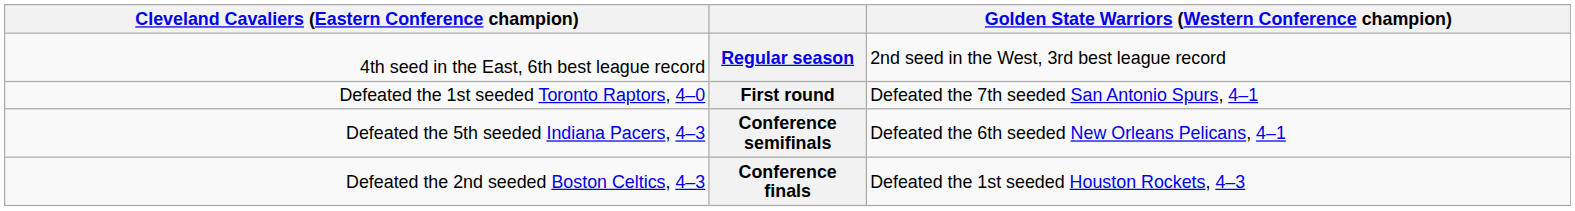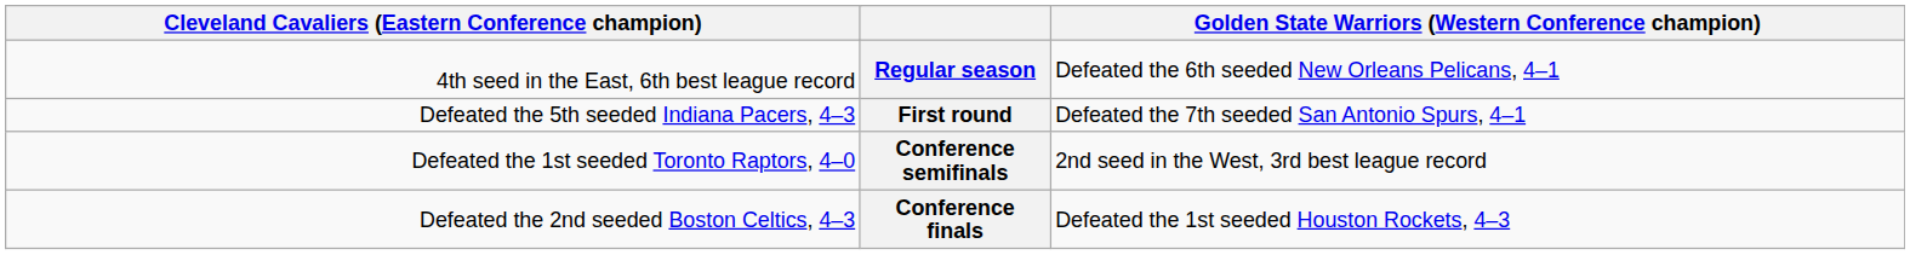Regular season | column 4: 2nd seed in the West, 3rd best league record -> Defeated the 6th seeded New Orleans Pelicans, 4–1
First round | column 1: Defeated the 1st seeded Toronto Raptors, 4–0 -> Defeated the 5th seeded Indiana Pacers, 4–3
Conference semifinals | column 1: Defeated the 5th seeded Indiana Pacers, 4–3 -> Defeated the 1st seeded Toronto Raptors, 4–0
Conference semifinals | column 4: Defeated the 6th seeded New Orleans Pelicans, 4–1 -> 2nd seed in the West, 3rd best league record
